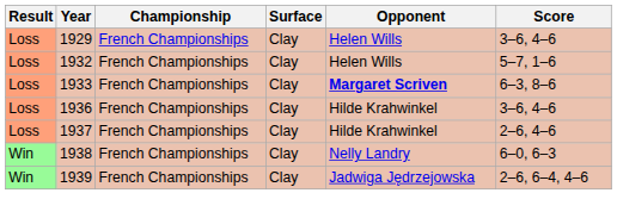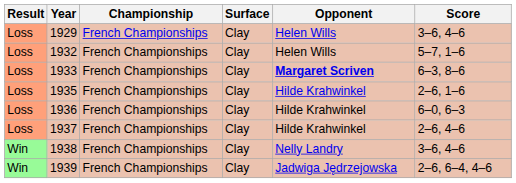+ row: Loss | 1935 | French Championships | Clay | Hilde Krahwinkel | 2–6, 1–6
1936 | Score: 3–6, 4–6 -> 6–0, 6–3
1938 | Score: 6–0, 6–3 -> 3–6, 4–6
